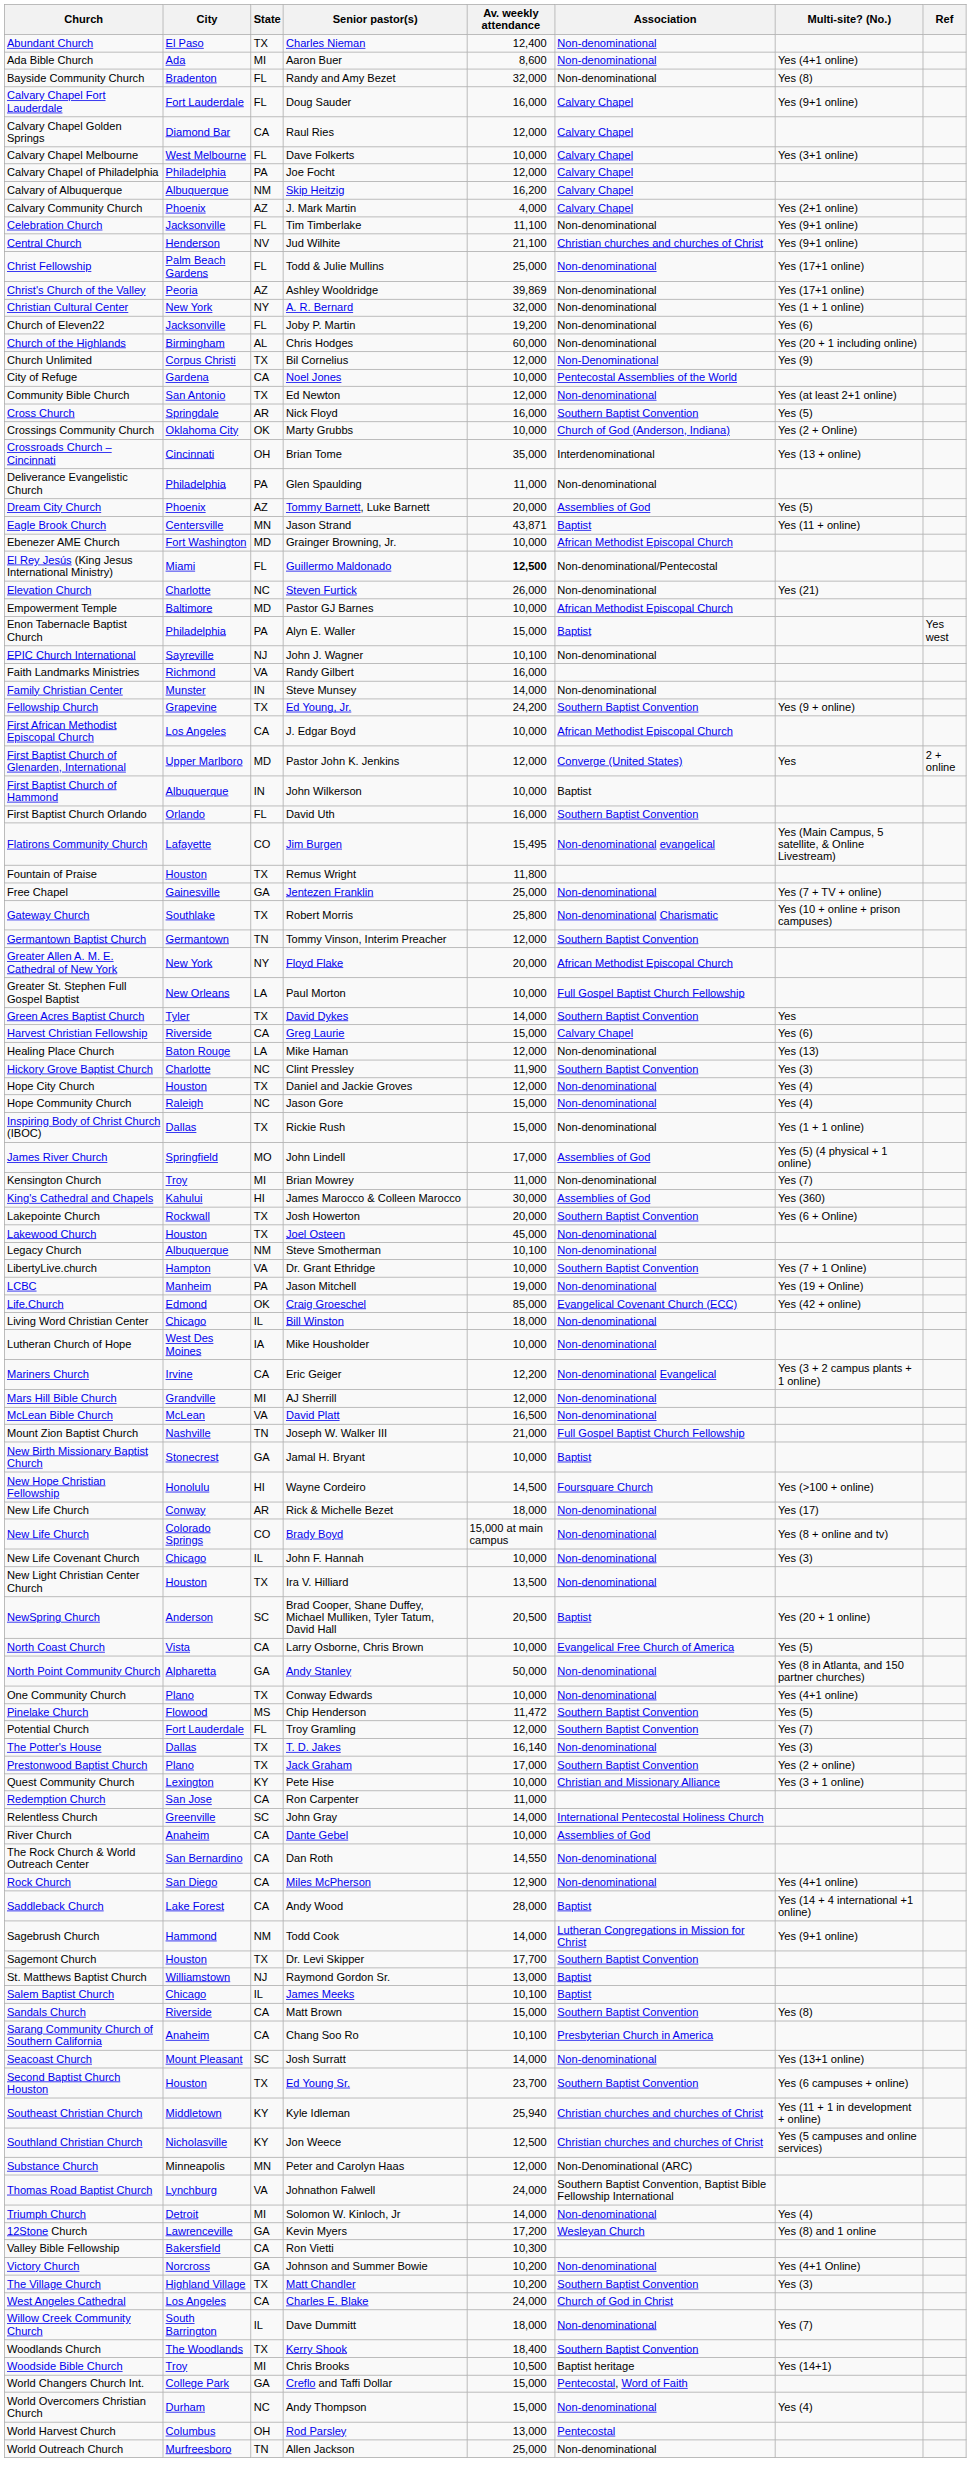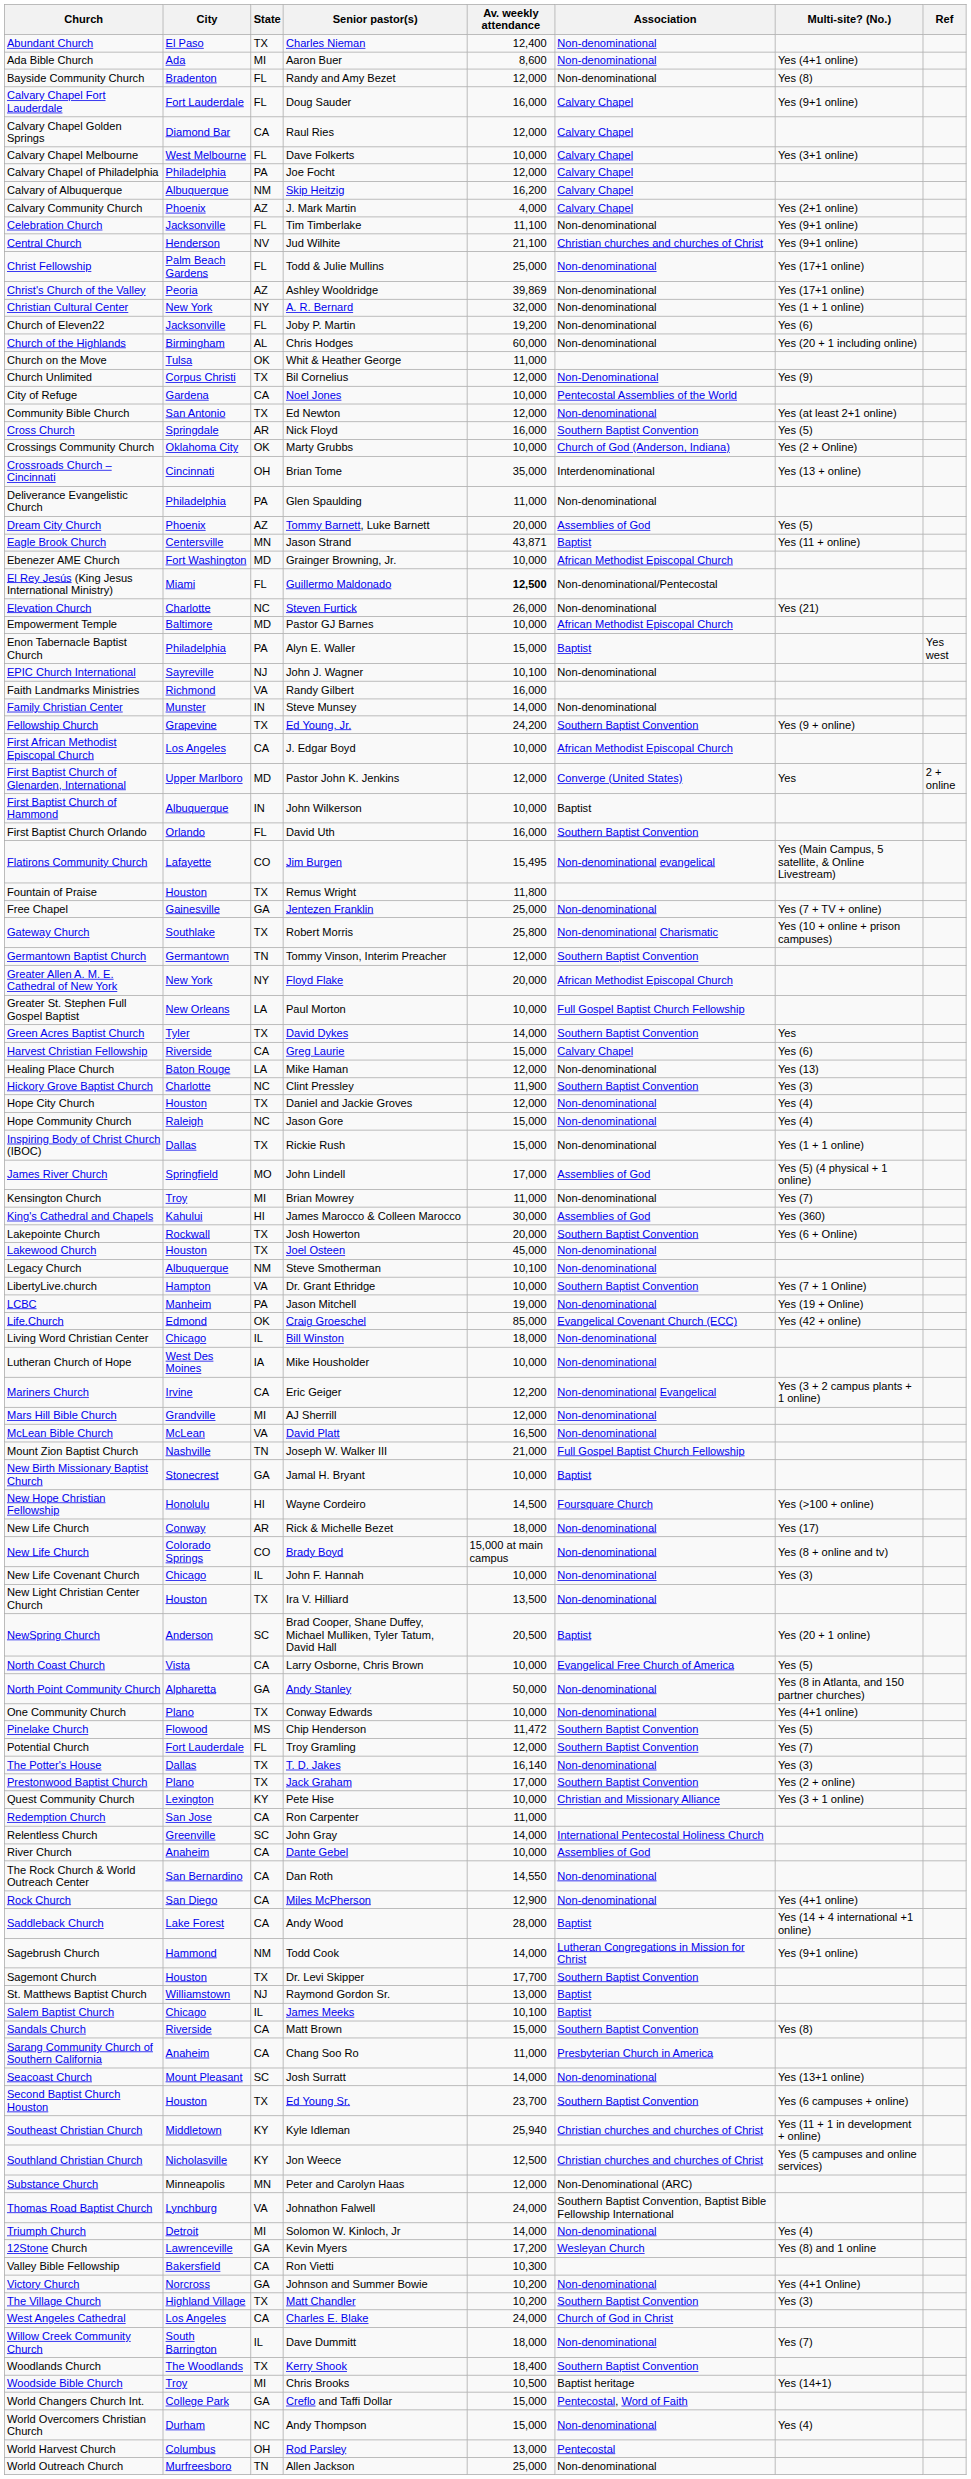Randy and Amy Bezet | Av. weekly attendance: 32,000 -> 12,000
+ row: Church on the Move | Tulsa | OK | Whit & Heather George | 11,000
Chang Soo Ro | Av. weekly attendance: 10,100 -> 11,000
